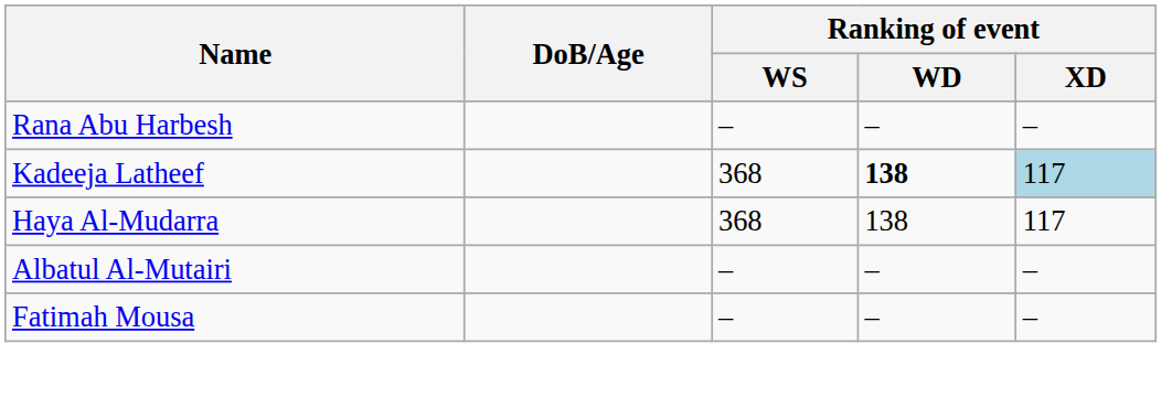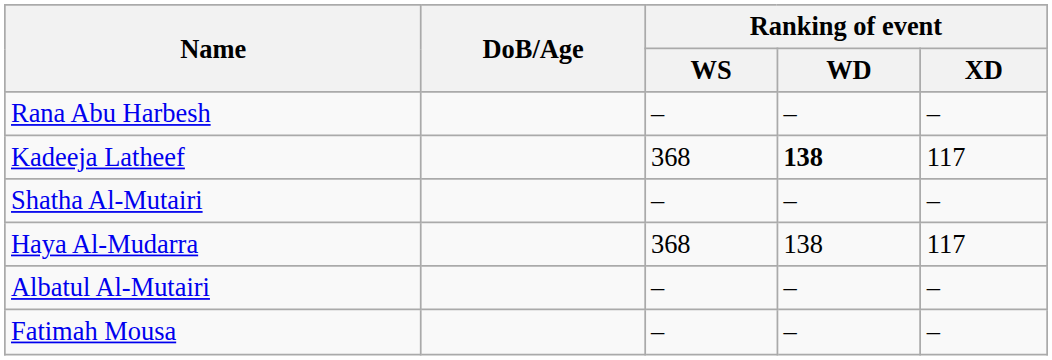Kadeeja Latheef | Ranking of event / XD: lightblue background -> no background
+ row: Shatha Al-Mutairi | – | – | –
